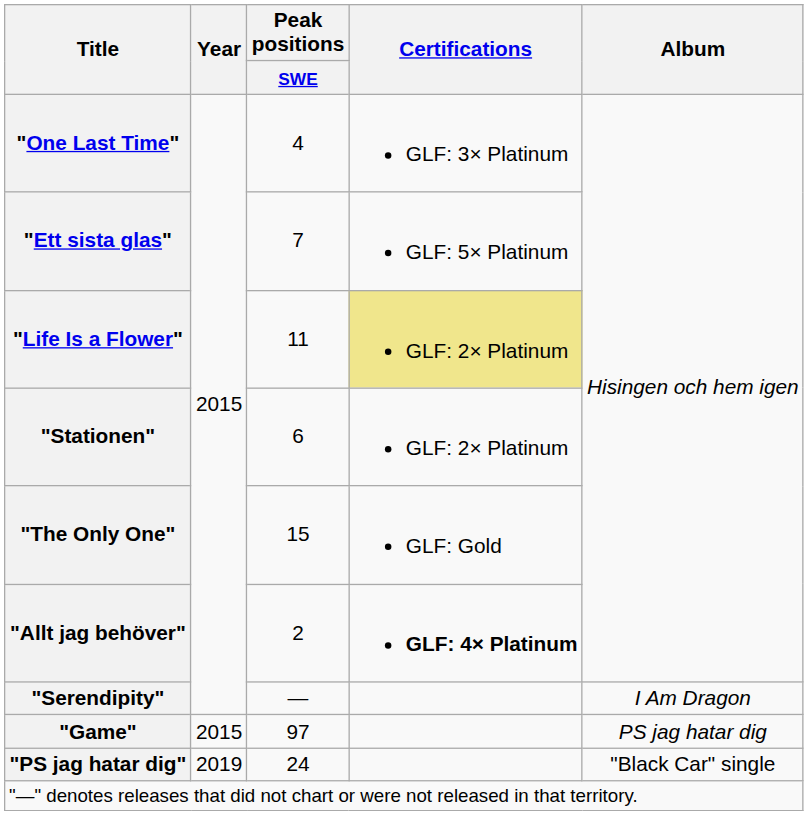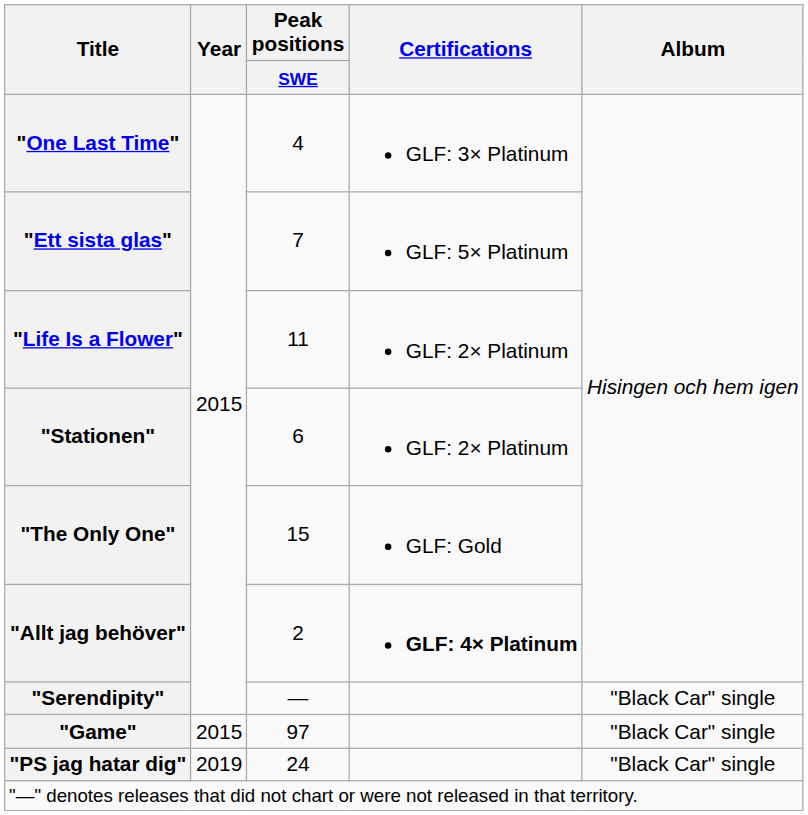"Life Is a Flower" | Certifications: khaki background -> no background
"Serendipity" | Album: I Am Dragon -> "Black Car" single
"Game" | Album: PS jag hatar dig -> "Black Car" single
